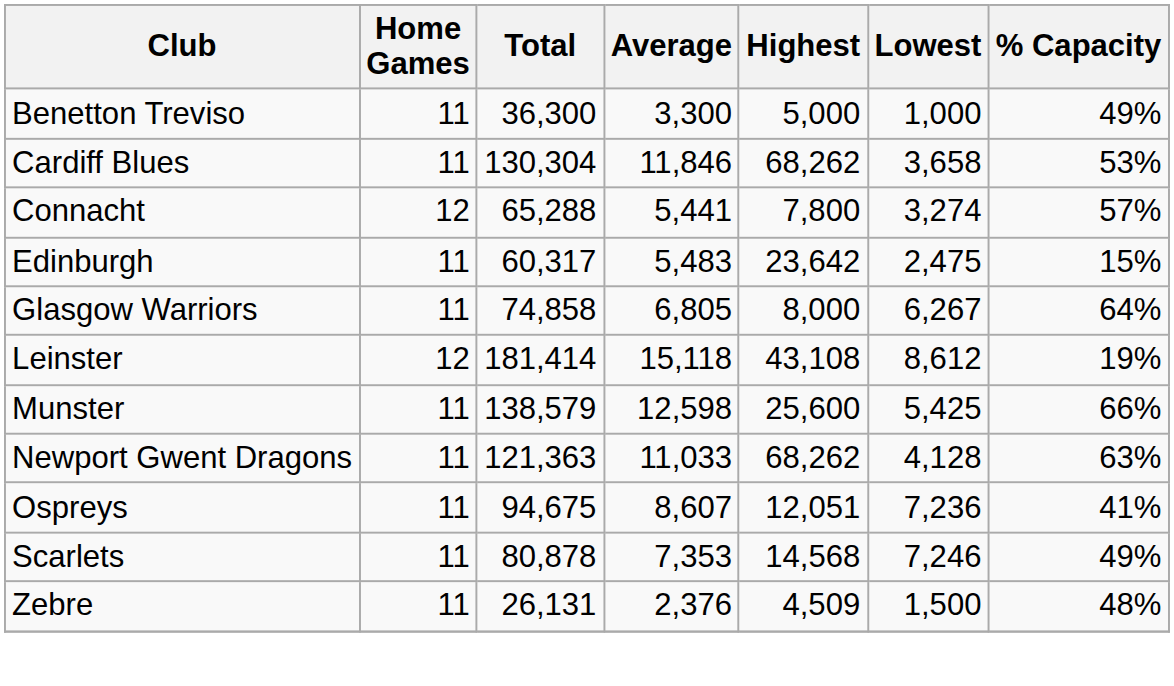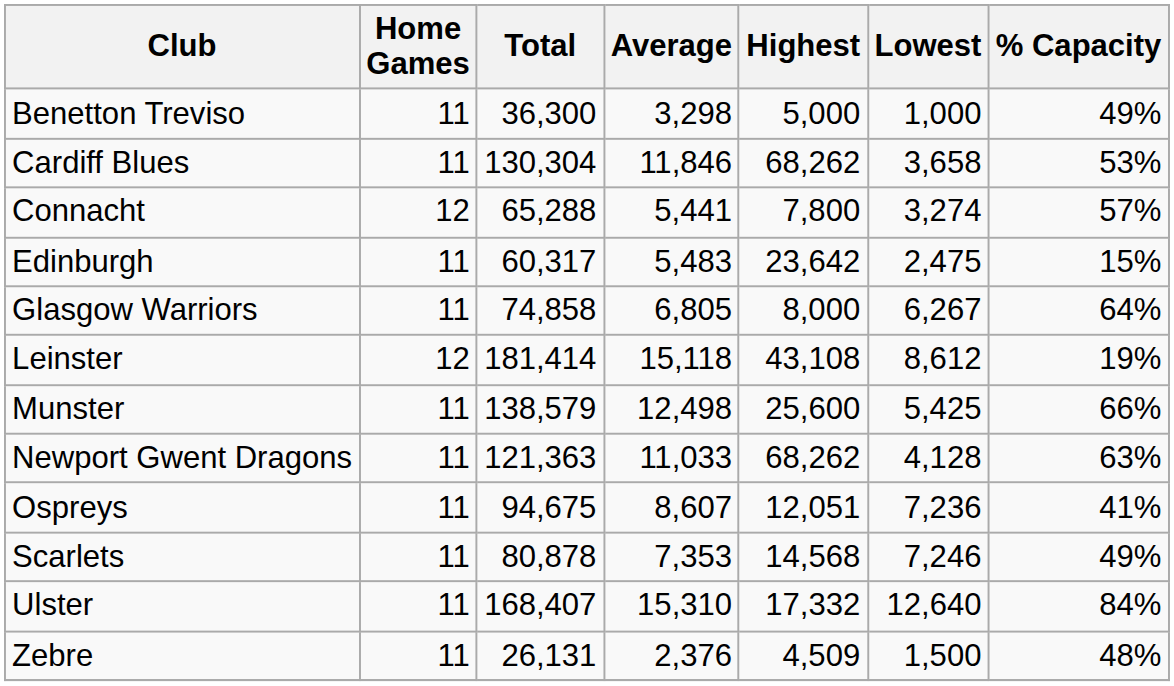Benetton Treviso | Average: 3,300 -> 3,298
Munster | Average: 12,598 -> 12,498
+ row: Ulster | 11 | 168,407 | 15,310 | 17,332 | 12,640 | 84%
